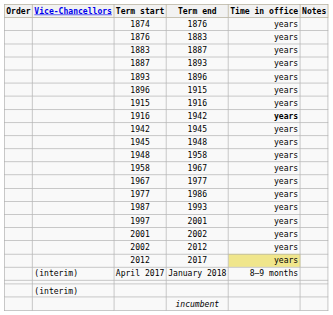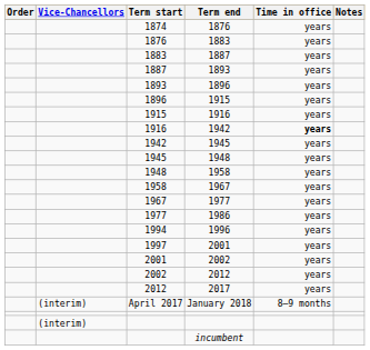- row: 1987 | 1993 | years
+ row: 1994 | 1996 | years
2017 | Time in office: khaki background -> no background
